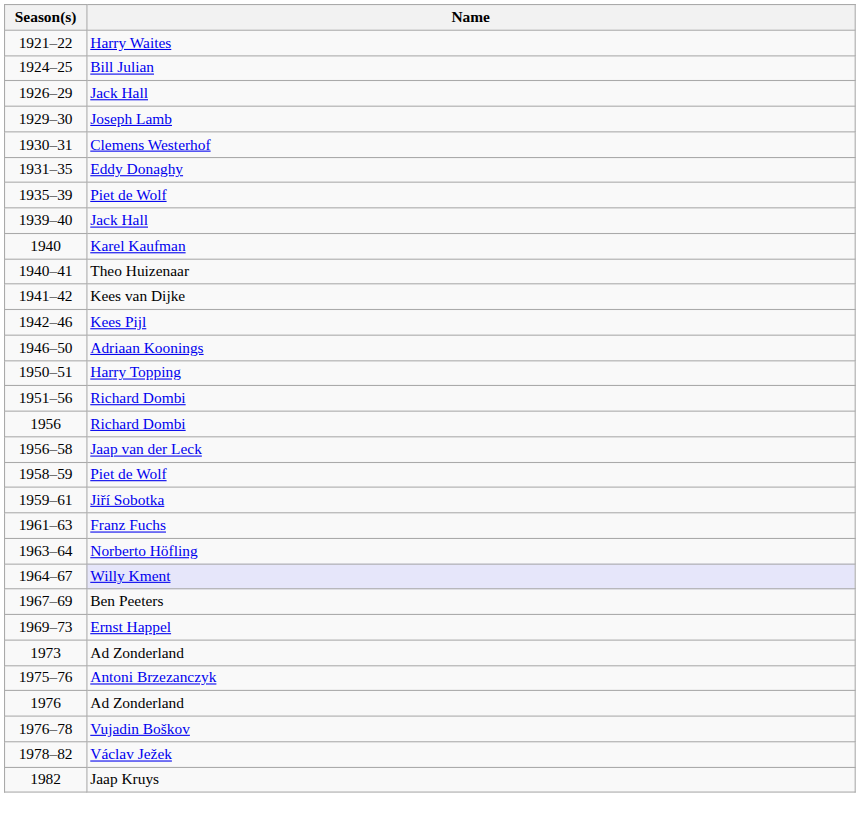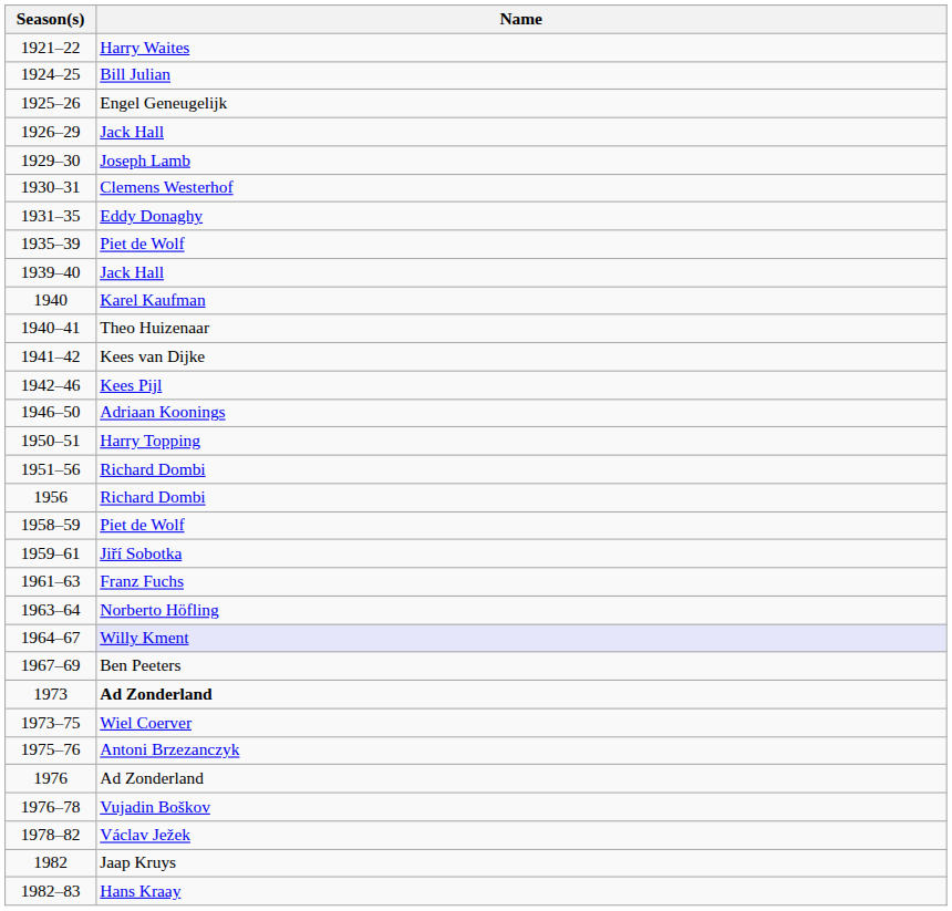+ row: 1925–26 | Engel Geneugelijk
- row: 1956–58 | Jaap van der Leck
- row: 1969–73 | Ernst Happel
1973 | Name: normal -> bold
+ row: 1973–75 | Wiel Coerver
+ row: 1982–83 | Hans Kraay
